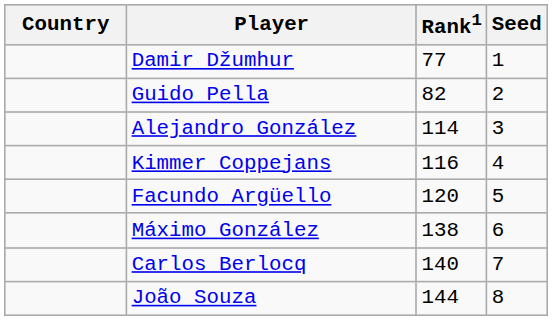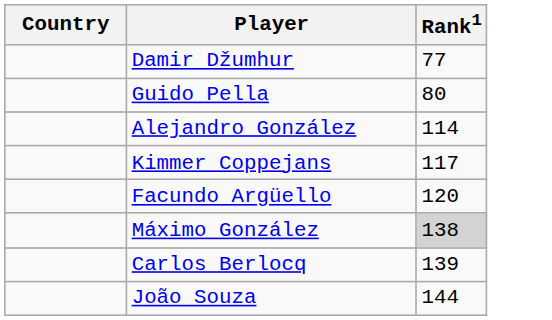- column: Seed | 1 | 2 | 3 | 4 | 5 | 6 | 7 | 8
Guido Pella | Rank1: 82 -> 80
Kimmer Coppejans | Rank1: 116 -> 117
Máximo González | Rank1: no background -> lightgrey background
Carlos Berlocq | Rank1: 140 -> 139
